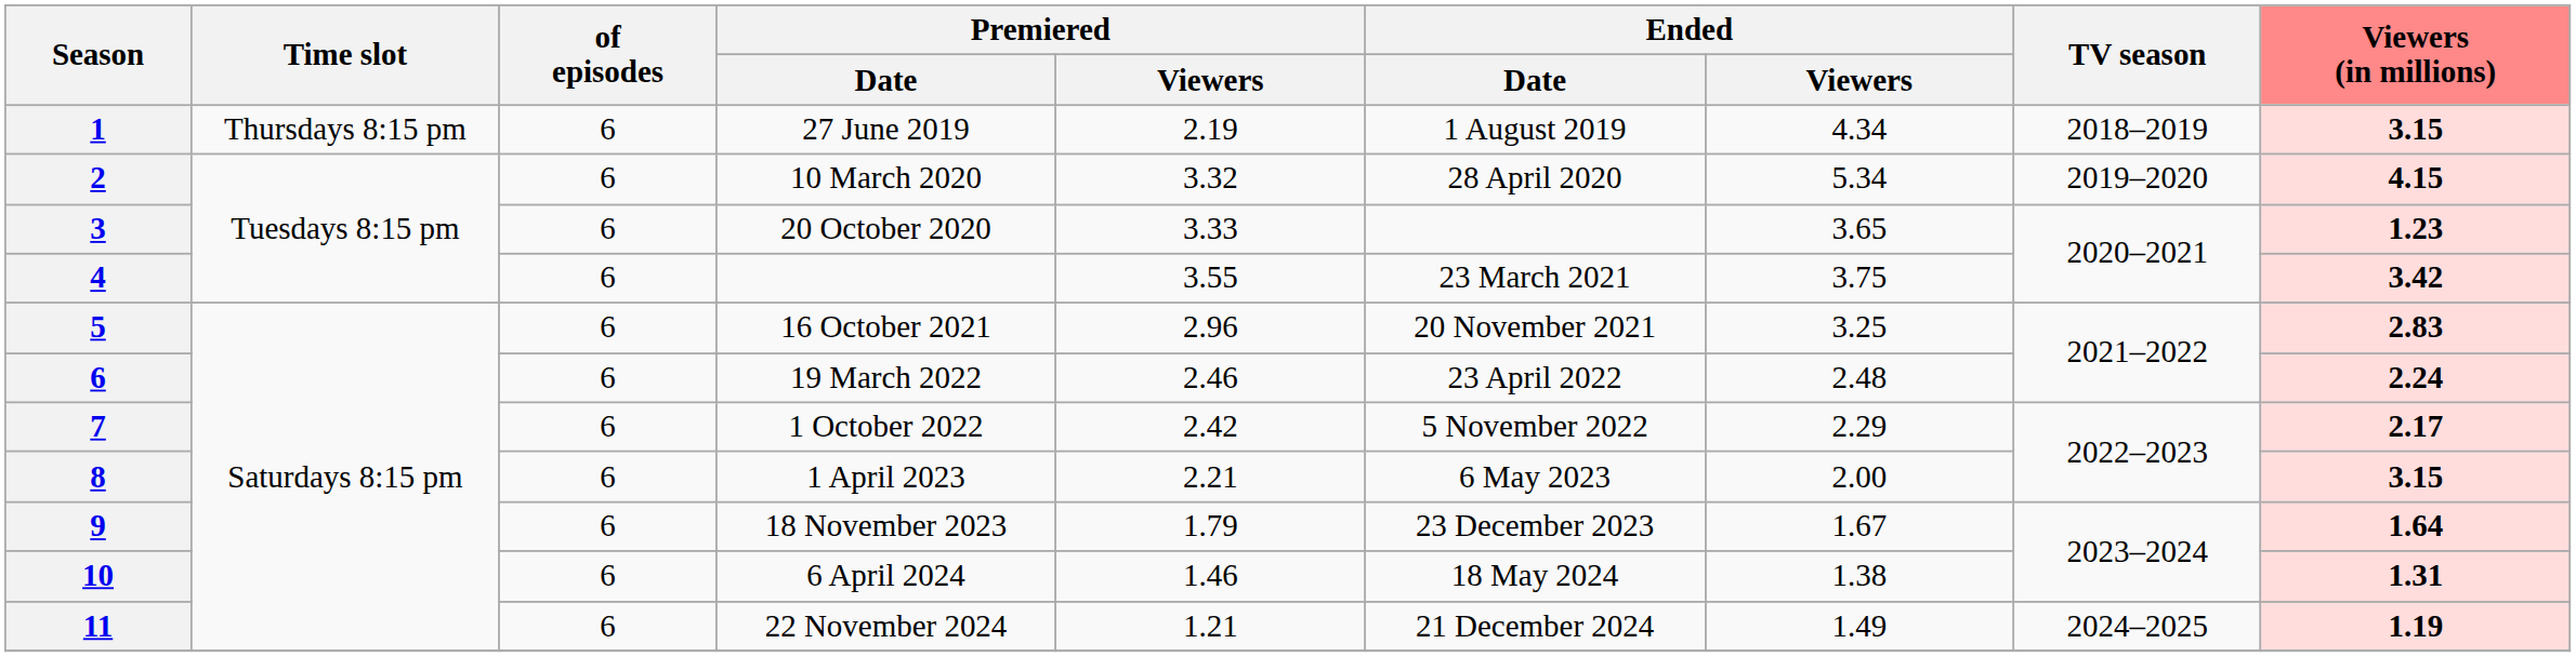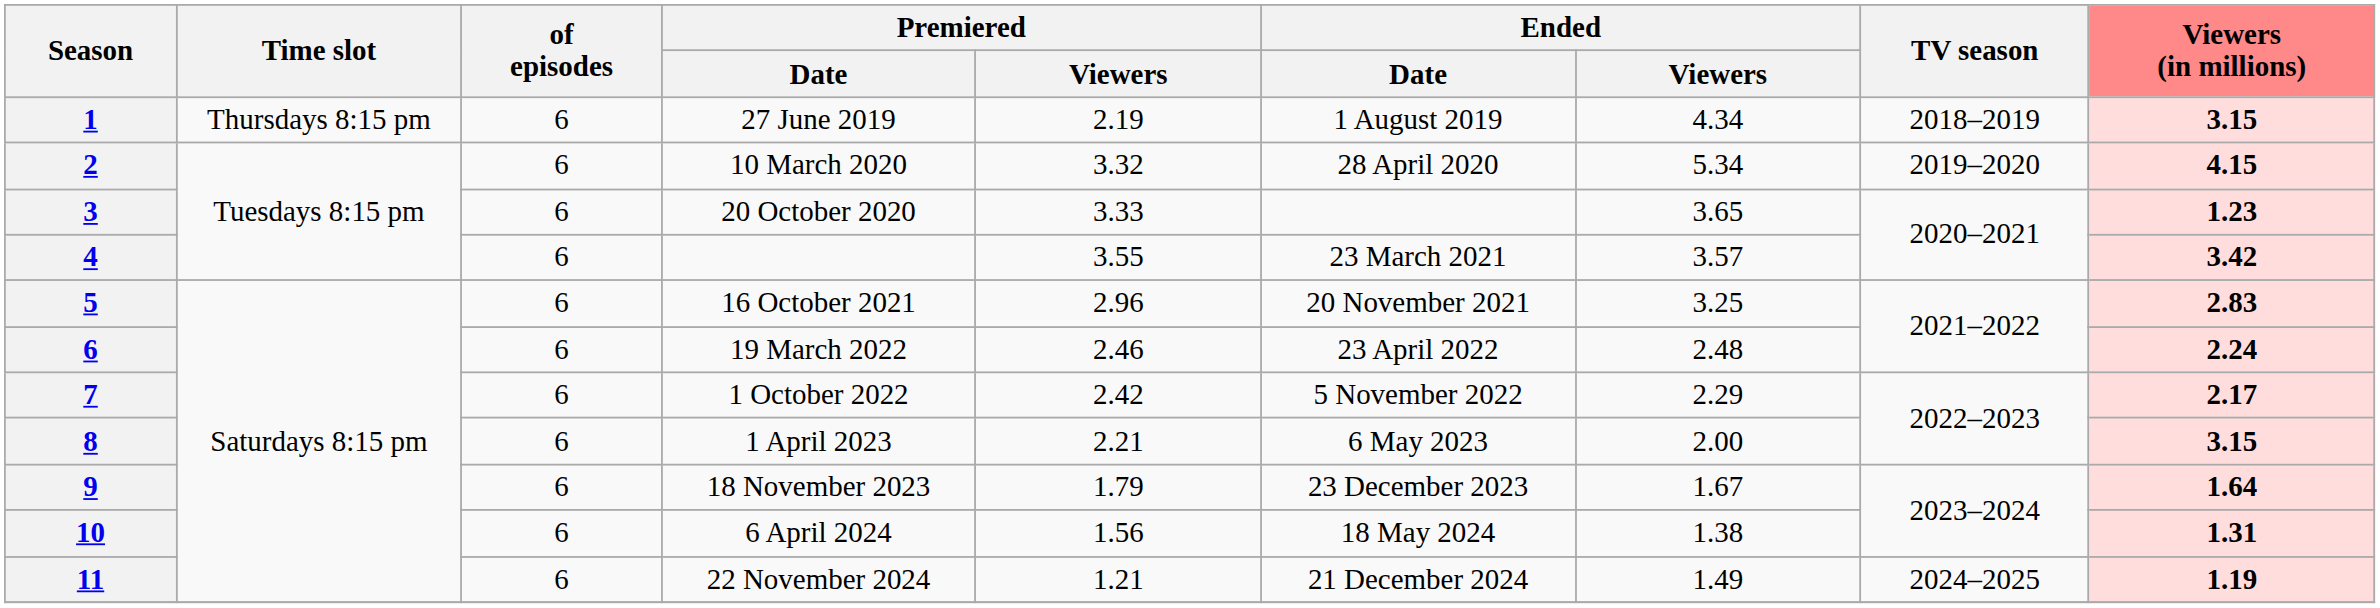4 | Ended / Viewers: 3.75 -> 3.57
10 | Premiered / Viewers: 1.46 -> 1.56
